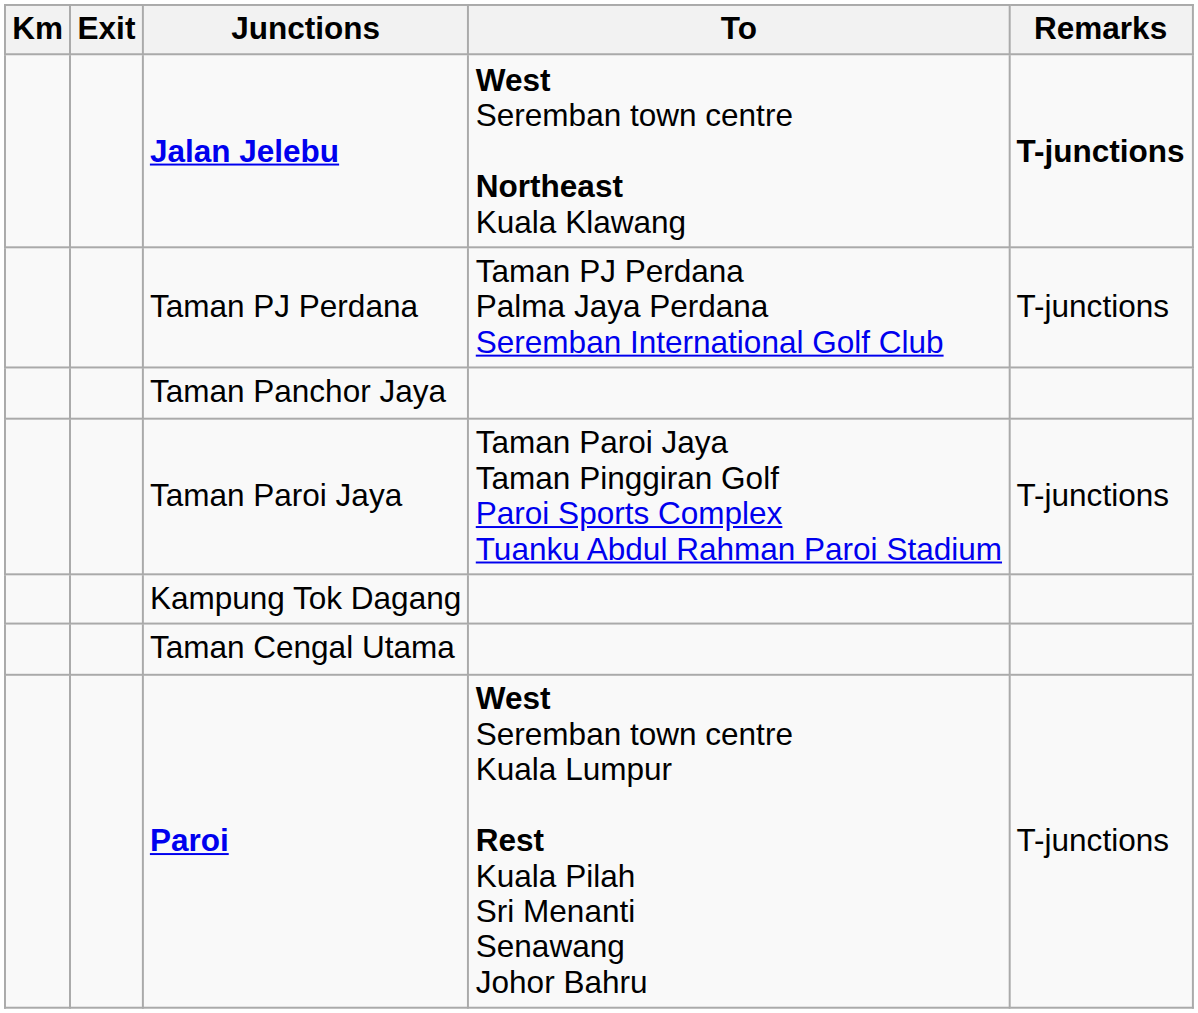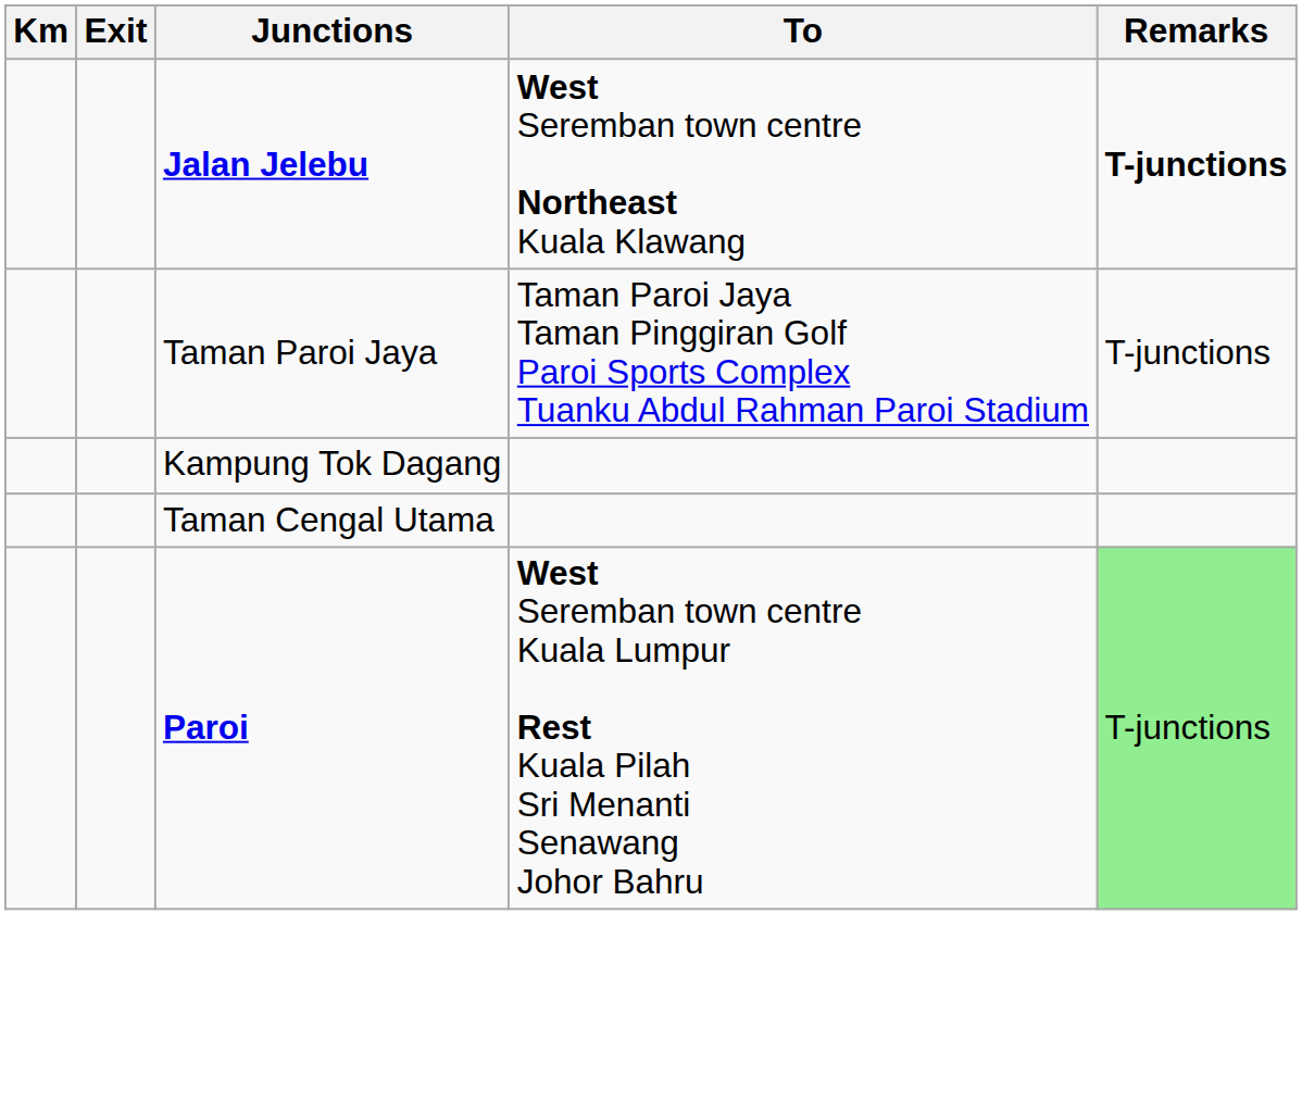- row: Taman PJ Perdana | Taman PJ Perdana Palma Jaya Perdana Seremban International Golf Club | T-junctions
- row: Taman Panchor Jaya
Paroi | Remarks: no background -> lightgreen background
